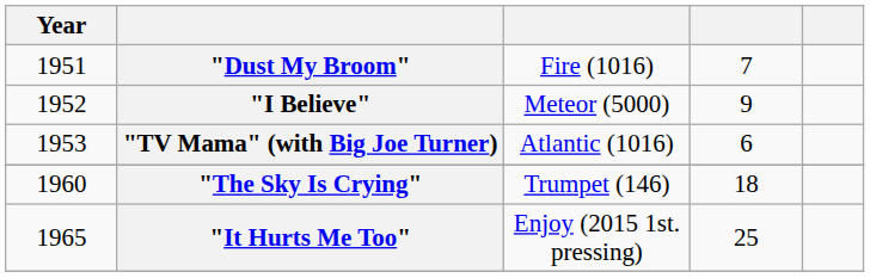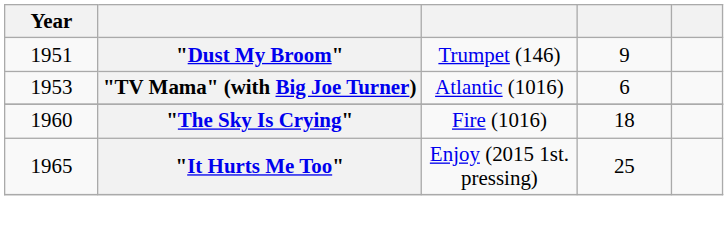"Dust My Broom" | column 3: Fire (1016) -> Trumpet (146)
"Dust My Broom" | column 4: 7 -> 9
- row: 1952 | "I Believe" | Meteor (5000) | 9
"The Sky Is Crying" | column 3: Trumpet (146) -> Fire (1016)
